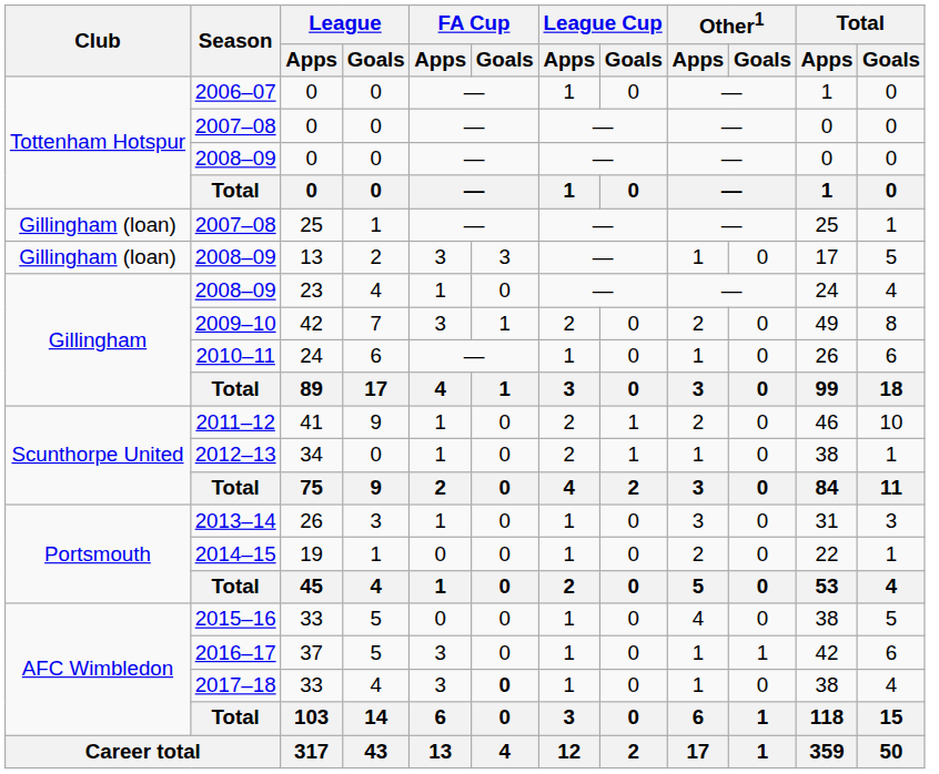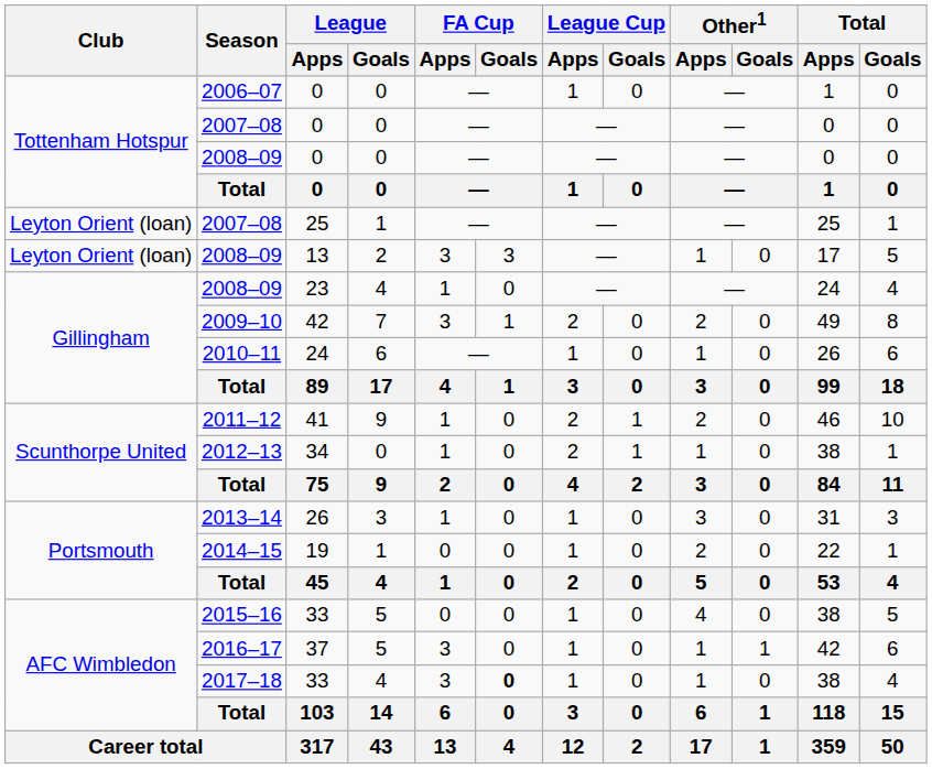2007–08 / 25 | Club: Gillingham (loan) -> Leyton Orient (loan)
2008–09 / 13 | Club: Gillingham (loan) -> Leyton Orient (loan)
